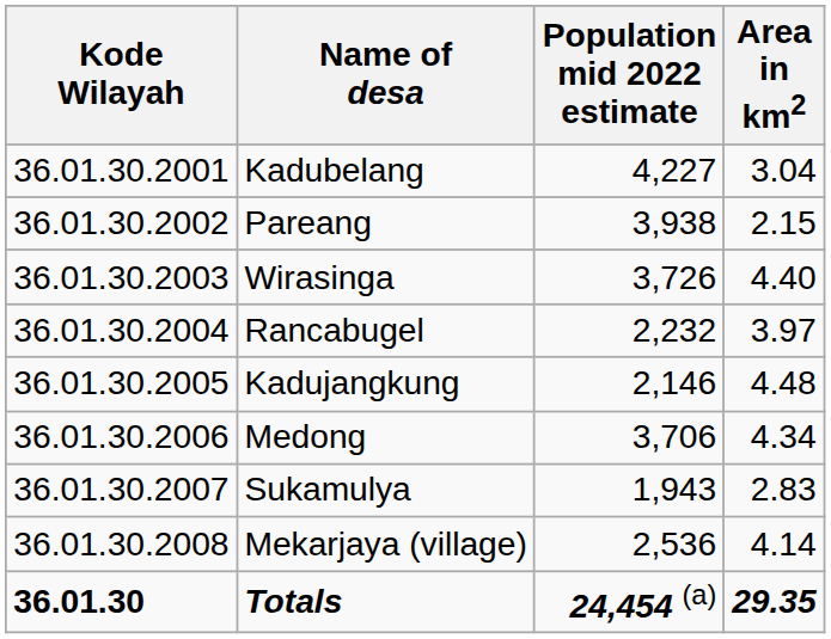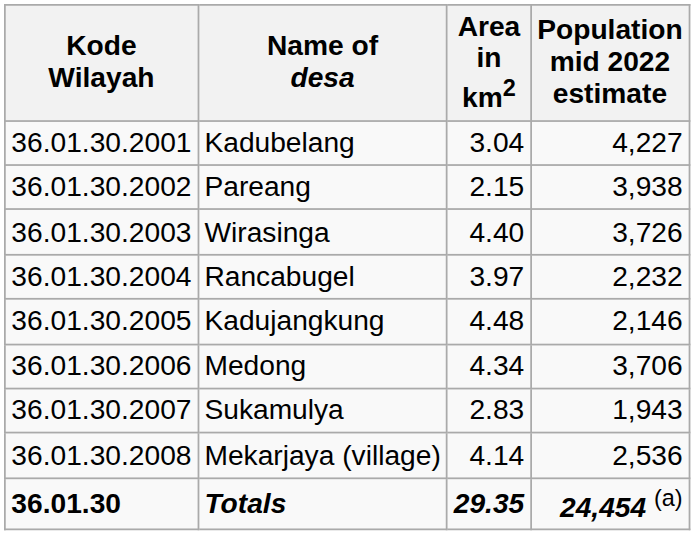columns swapped: Area in km2 <-> Population mid 2022 estimate
